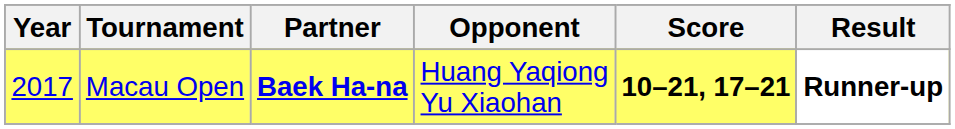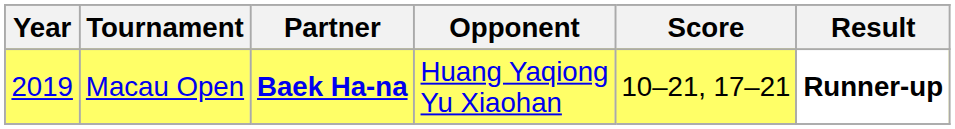Macau Open | Year: 2017 -> 2019
Macau Open | Score: bold -> normal
